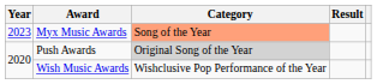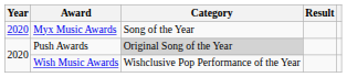Myx Music Awards | Year: 2023 -> 2020
Myx Music Awards | Category: lightsalmon background -> no background
